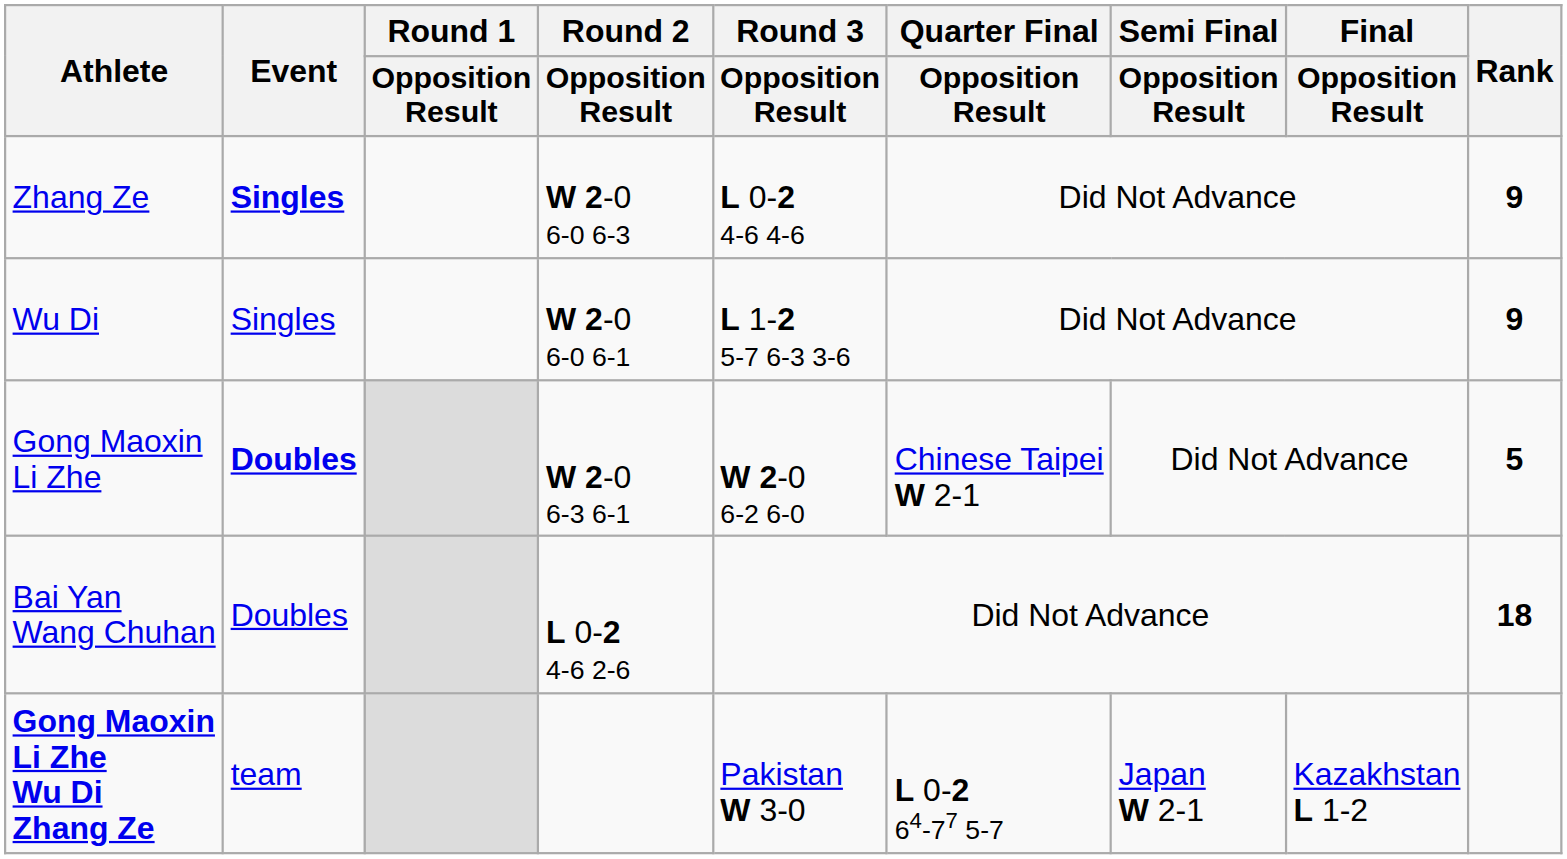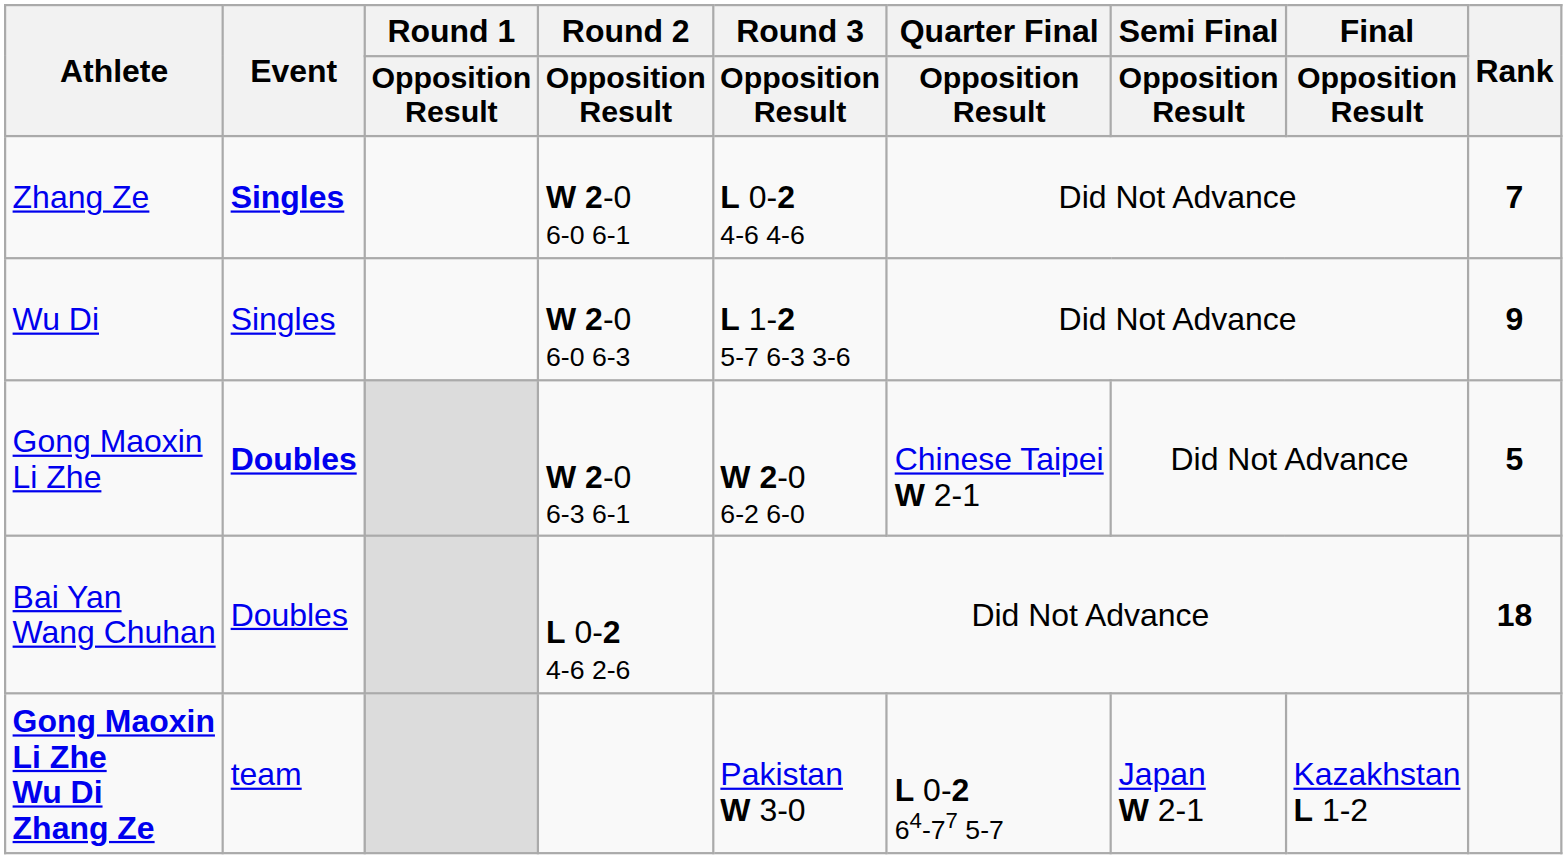Zhang Ze | Round 2 / Opposition Result: W 2-0 6-0 6-3 -> W 2-0 6-0 6-1
Zhang Ze | Rank: 9 -> 7
Wu Di | Round 2 / Opposition Result: W 2-0 6-0 6-1 -> W 2-0 6-0 6-3
